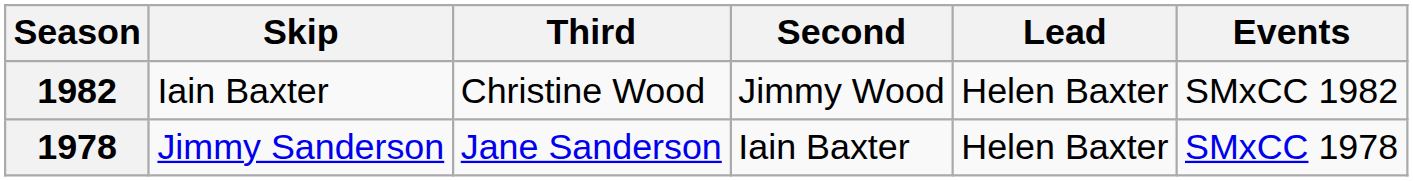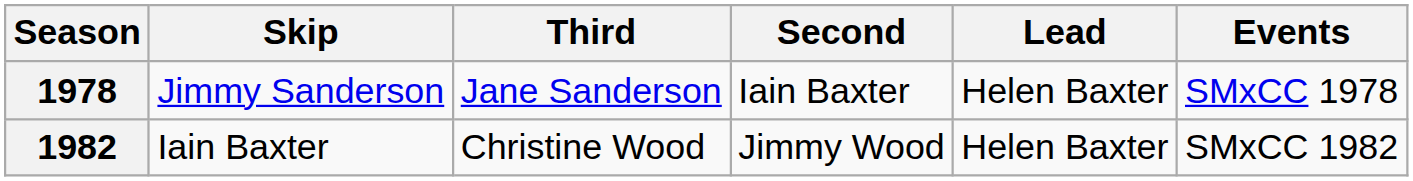rows swapped: 1978 <-> 1982
